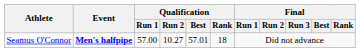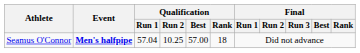Seamus O'Connor | Qualification / Run 1: 57.00 -> 57.04
Seamus O'Connor | Qualification / Run 2: 10.27 -> 10.25
Seamus O'Connor | Qualification / Best: 57.01 -> 57.00
